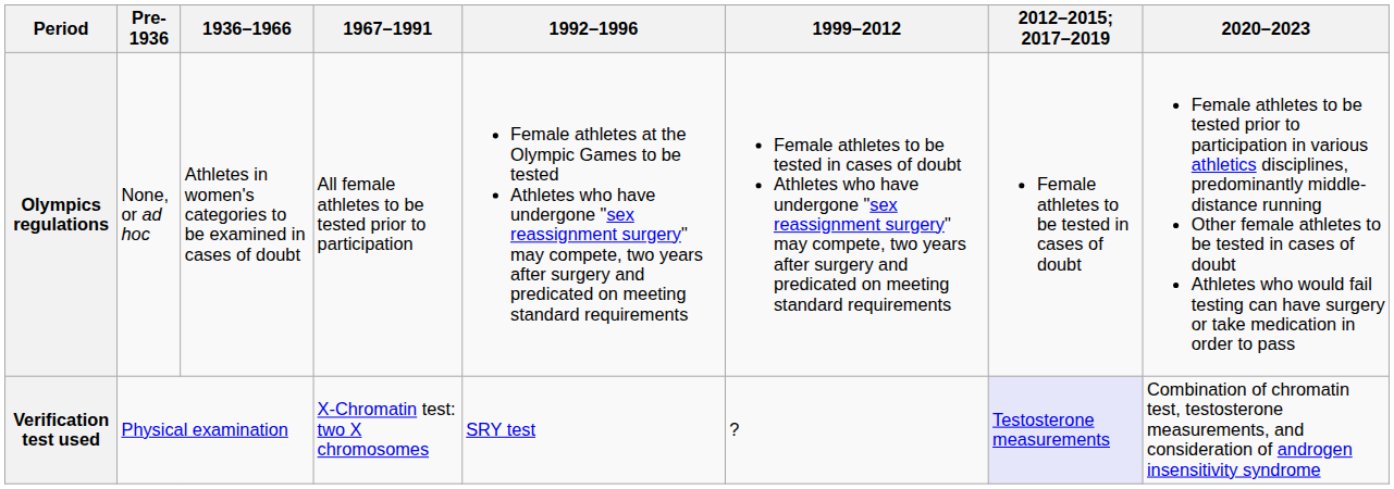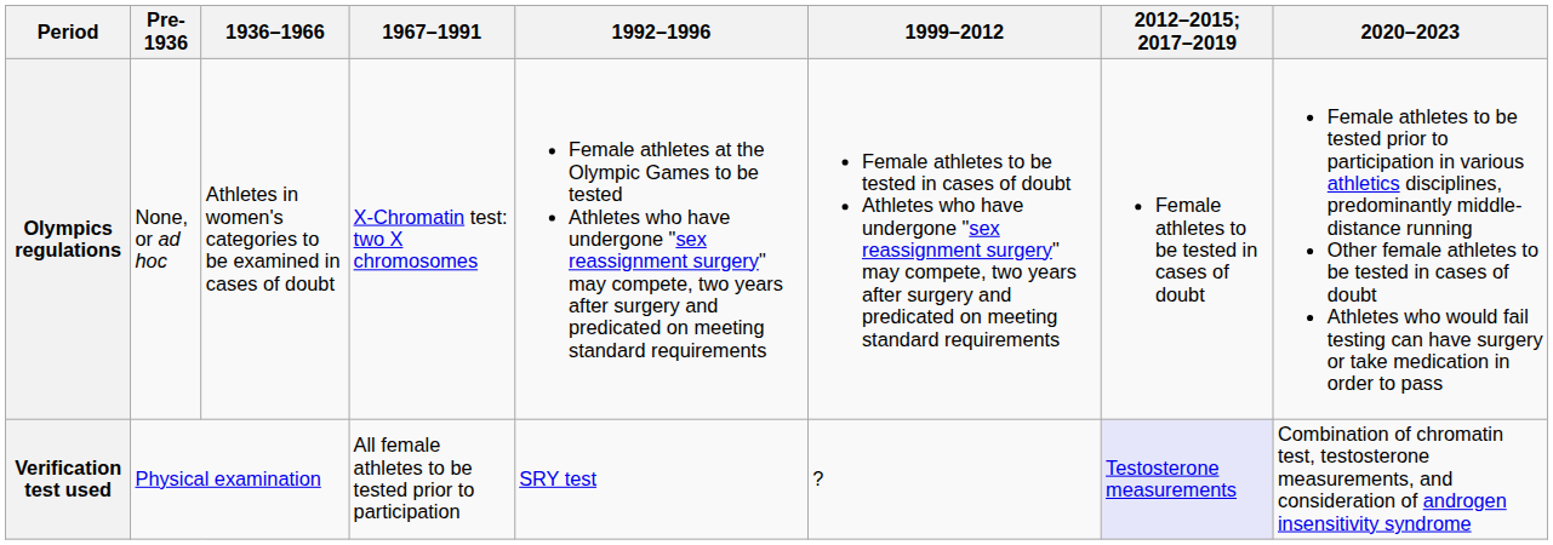Olympics regulations | 1967–1991: All female athletes to be tested prior to participation -> X-Chromatin test: two X chromosomes
Verification test used | 1967–1991: X-Chromatin test: two X chromosomes -> All female athletes to be tested prior to participation
